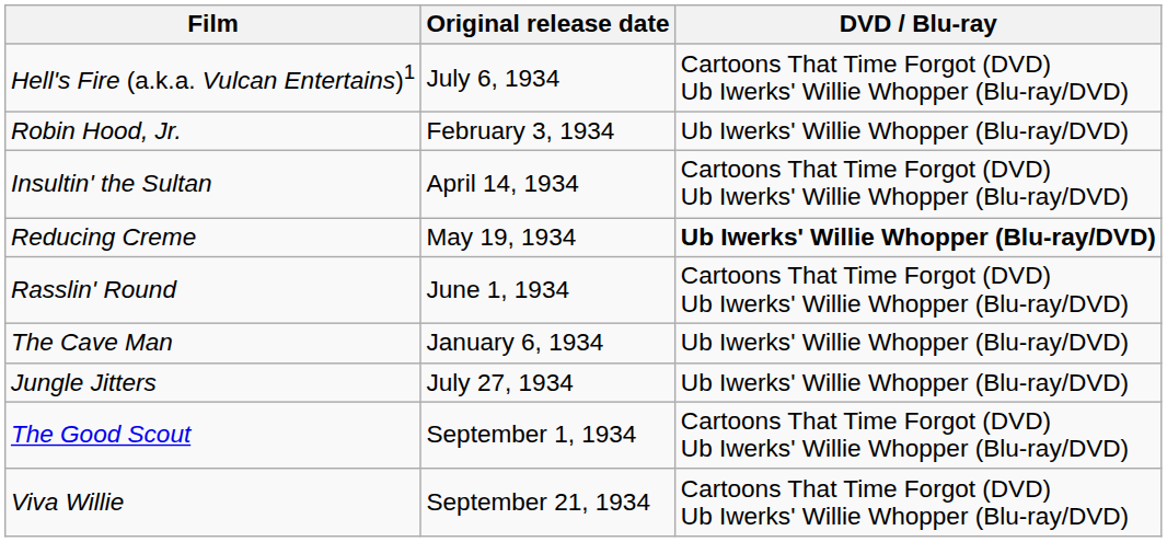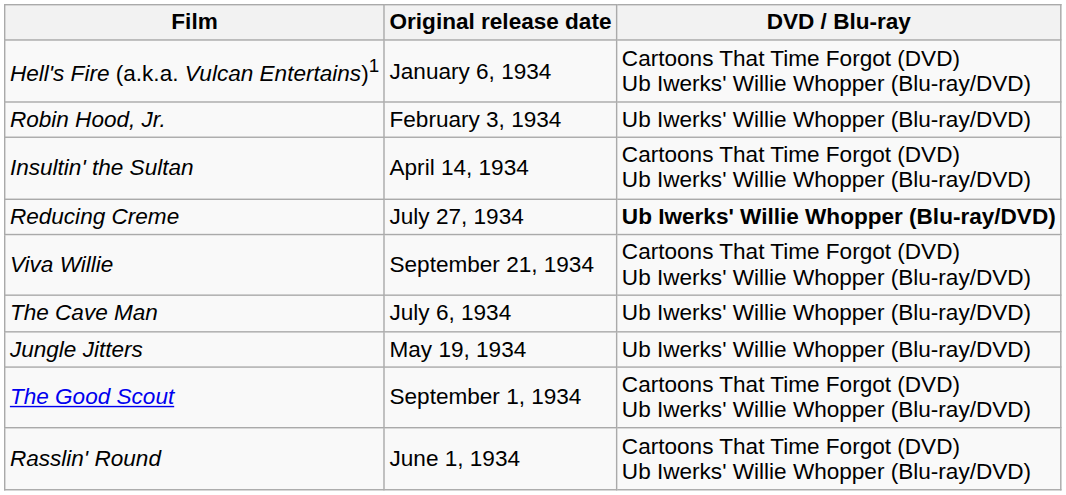Hell's Fire (a.k.a. Vulcan Entertains)1 | Original release date: July 6, 1934 -> January 6, 1934
Reducing Creme | Original release date: May 19, 1934 -> July 27, 1934
rows swapped: Rasslin' Round <-> Viva Willie
The Cave Man | Original release date: January 6, 1934 -> July 6, 1934
Jungle Jitters | Original release date: July 27, 1934 -> May 19, 1934
